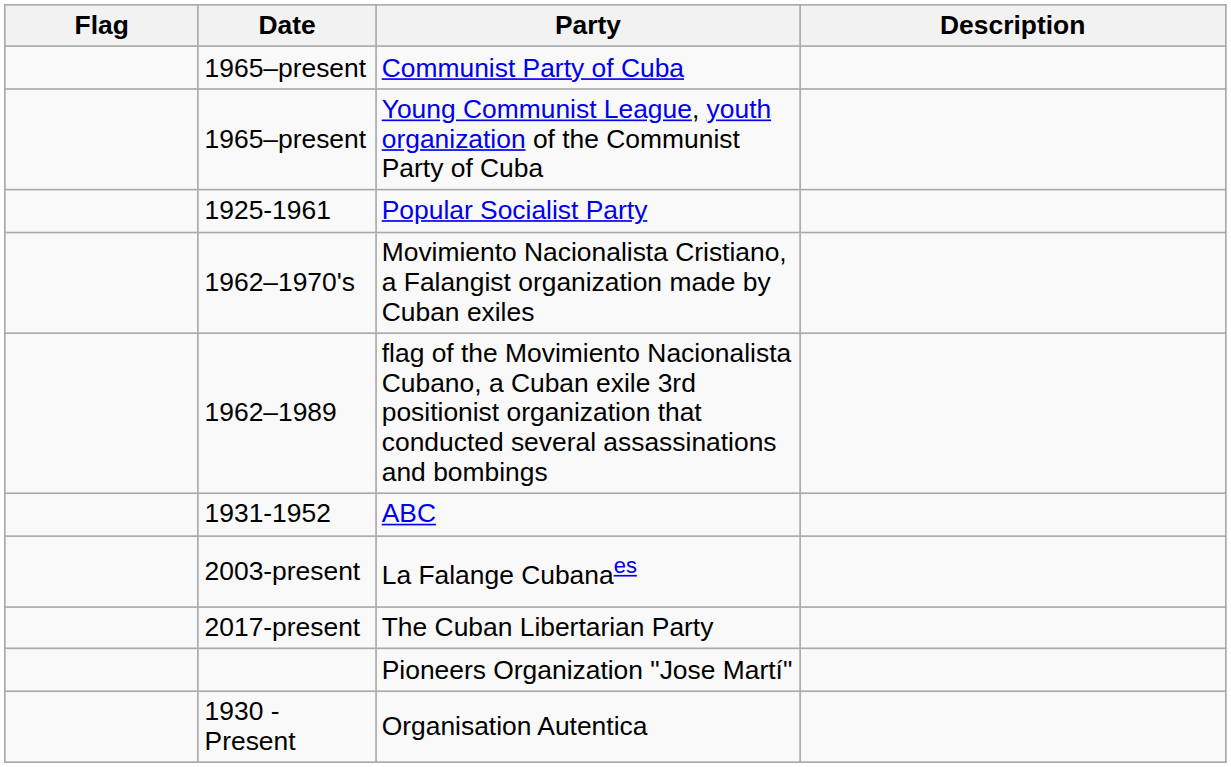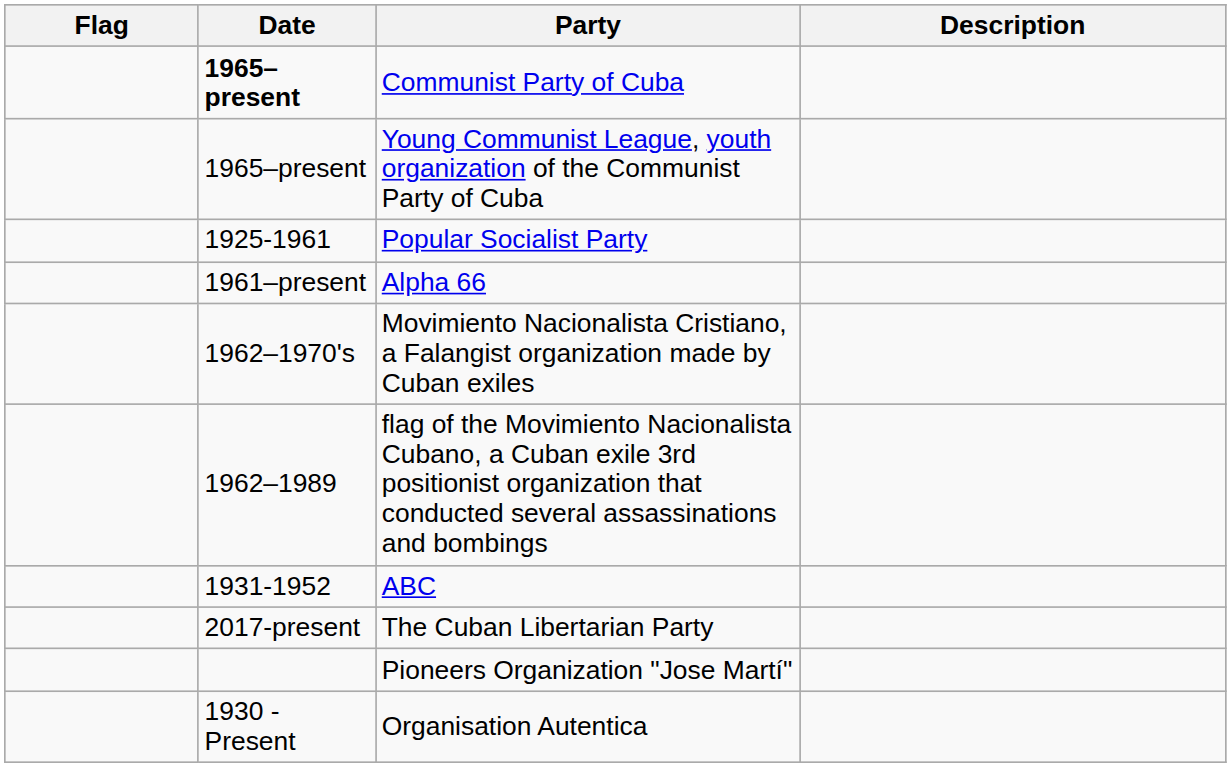Communist Party of Cuba | Date: normal -> bold
+ row: 1961–present | Alpha 66
- row: 2003-present | La Falange Cubanaes
